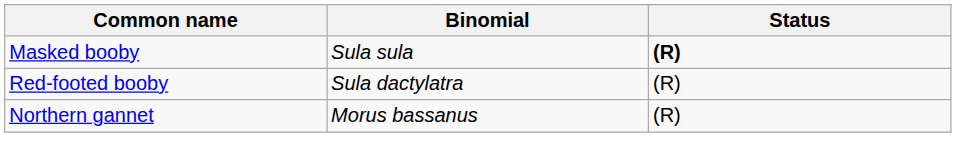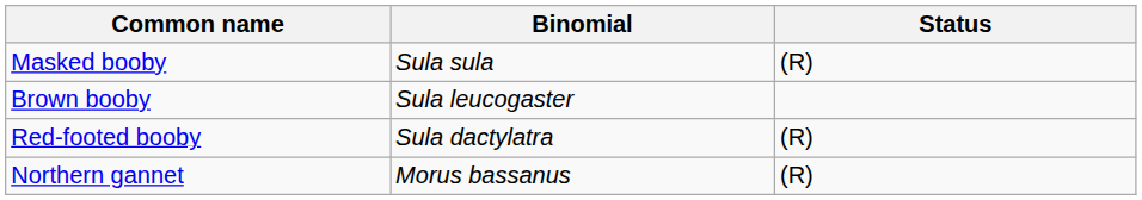Masked booby | Status: bold -> normal
+ row: Brown booby | Sula leucogaster
